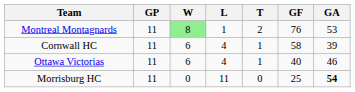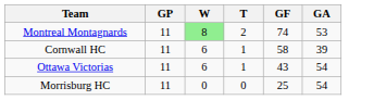- column: L | 1 | 4 | 4 | 11
Montreal Montagnards | GF: 76 -> 74
Ottawa Victorias | GF: 40 -> 43
Ottawa Victorias | GA: 46 -> 54
Morrisburg HC | GA: bold -> normal
